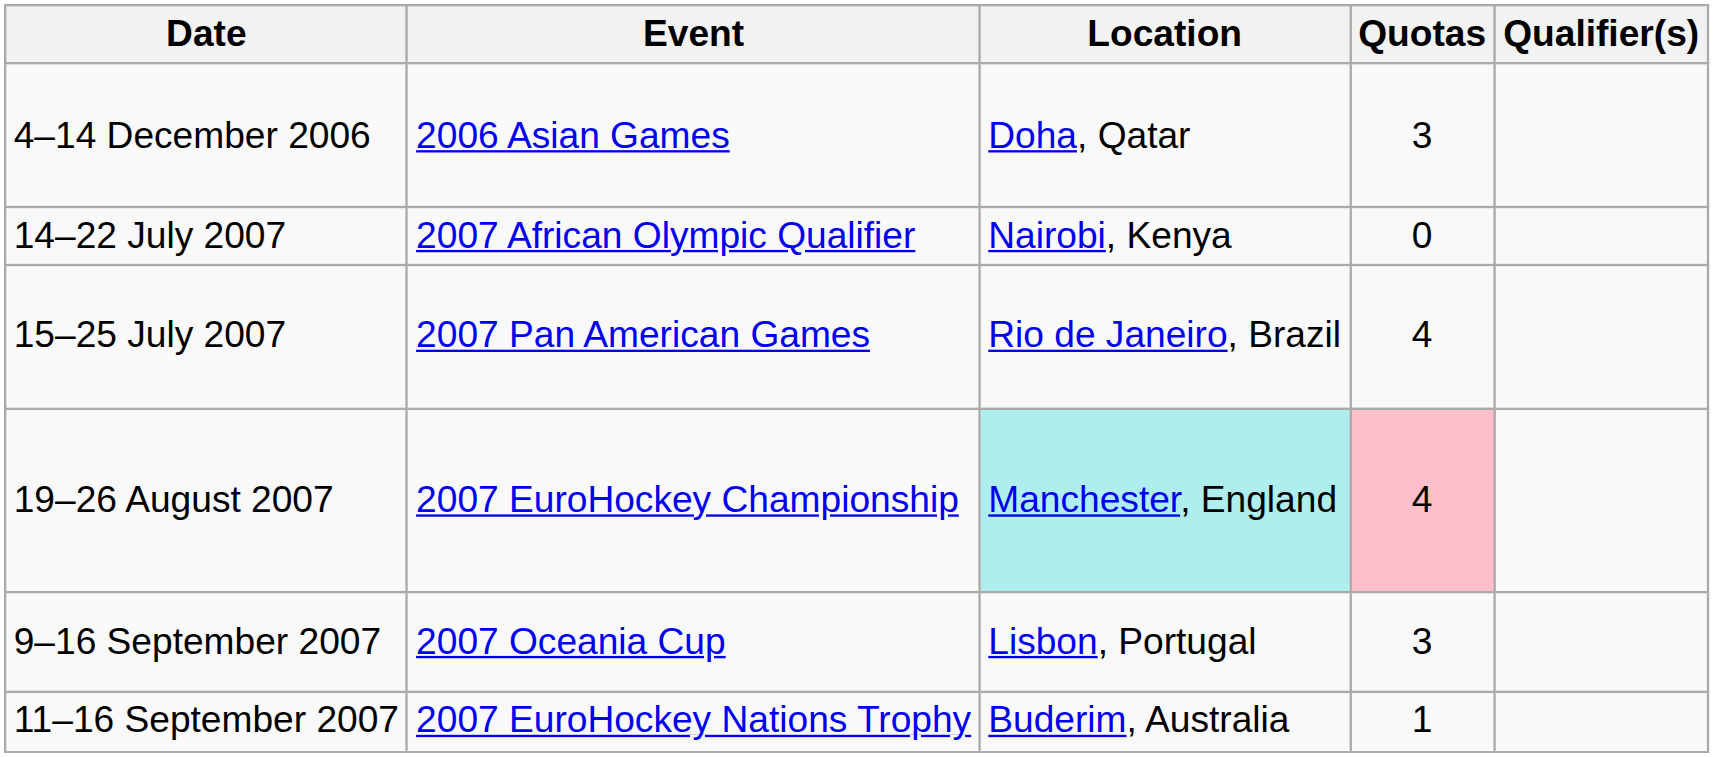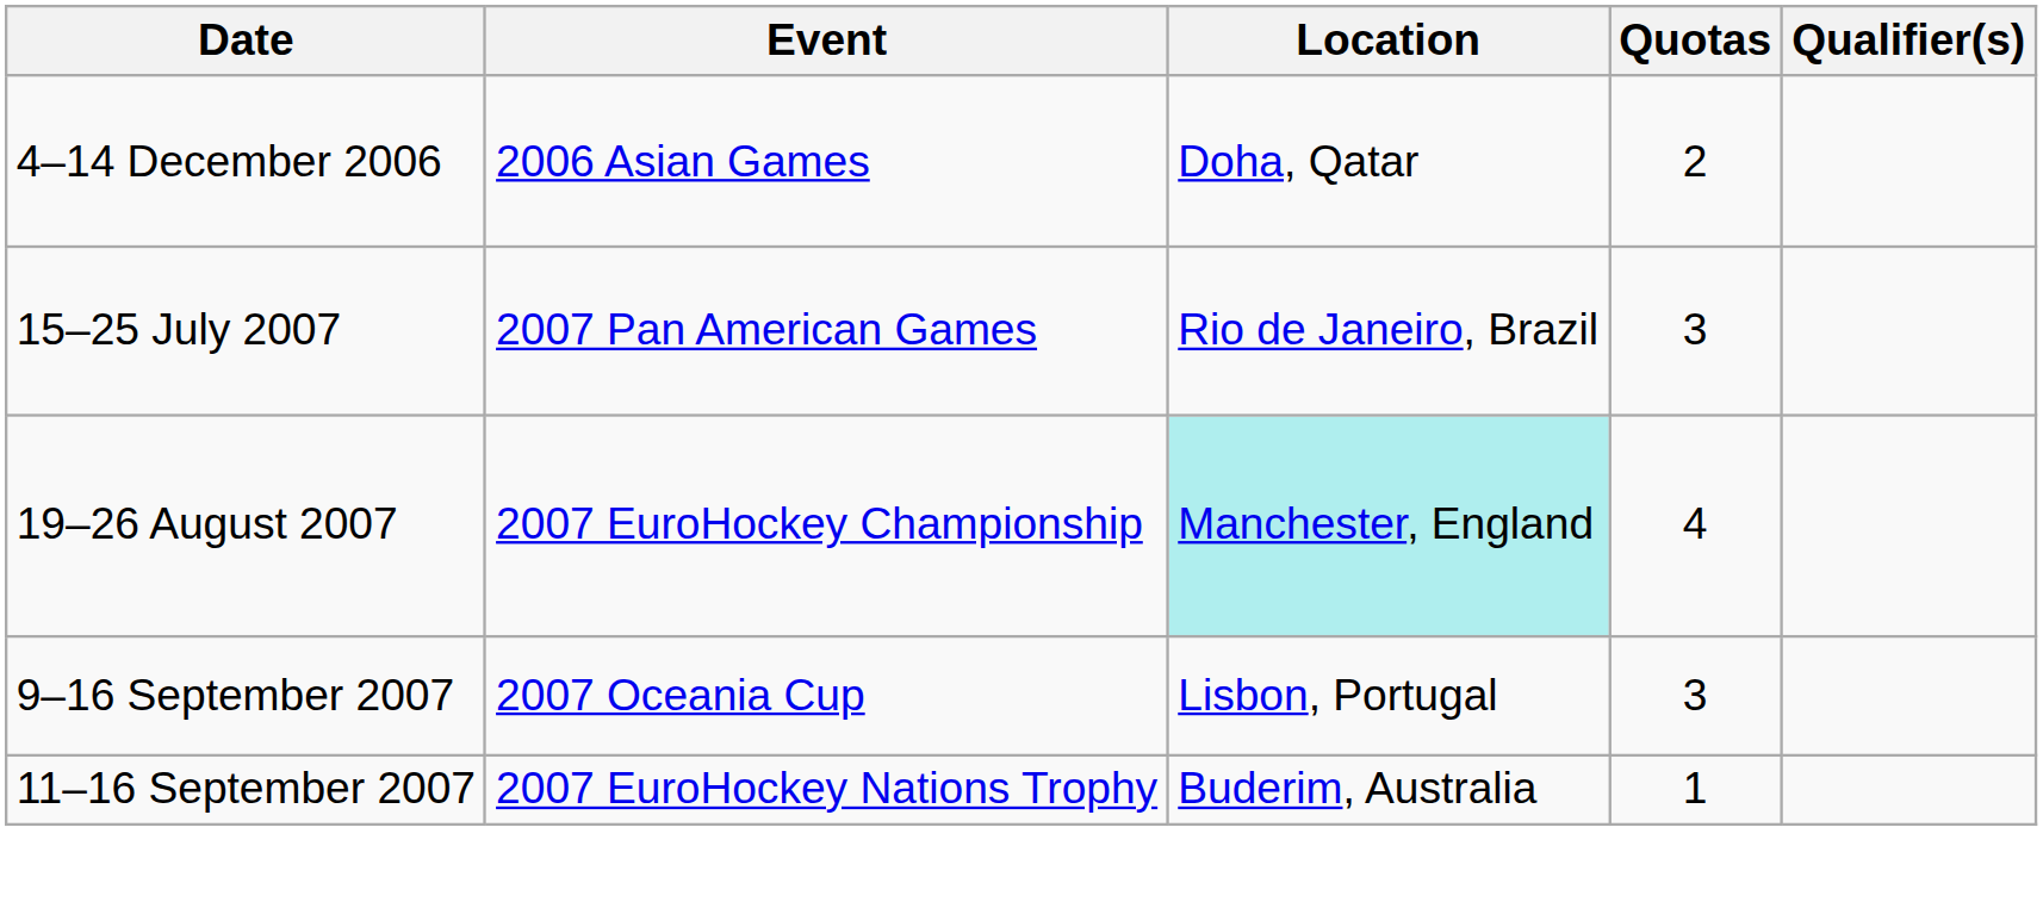4–14 December 2006 | Quotas: 3 -> 2
- row: 14–22 July 2007 | 2007 African Olympic Qualifier | Nairobi, Kenya | 0
15–25 July 2007 | Quotas: 4 -> 3
19–26 August 2007 | Quotas: pink background -> no background
